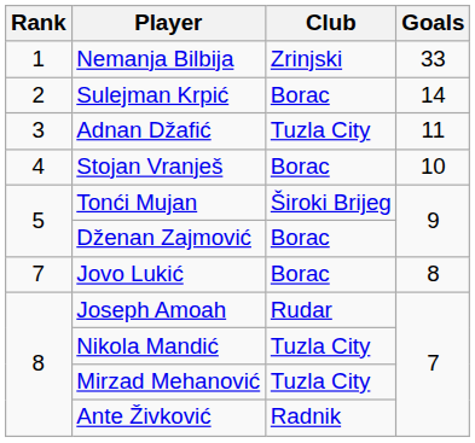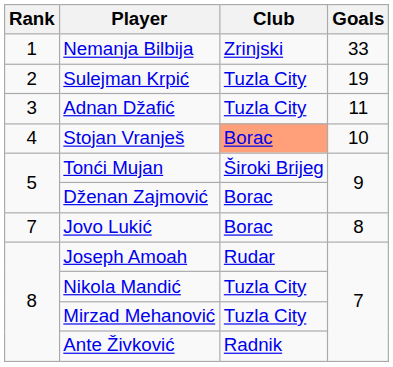Sulejman Krpić | Club: Borac -> Tuzla City
Sulejman Krpić | Goals: 14 -> 19
Stojan Vranješ | Club: no background -> lightsalmon background
